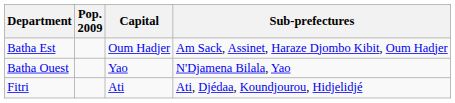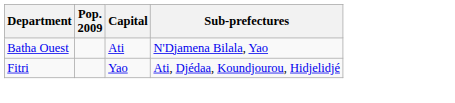- row: Batha Est | Oum Hadjer | Am Sack, Assinet, Haraze Djombo Kibit, Oum Hadjer
Batha Ouest | Capital: Yao -> Ati
Fitri | Capital: Ati -> Yao
